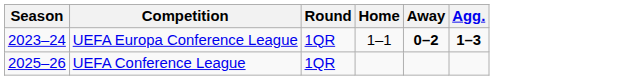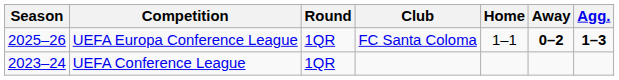+ column: Club | FC Santa Coloma
UEFA Europa Conference League | Season: 2023–24 -> 2025–26
UEFA Conference League | Season: 2025–26 -> 2023–24
